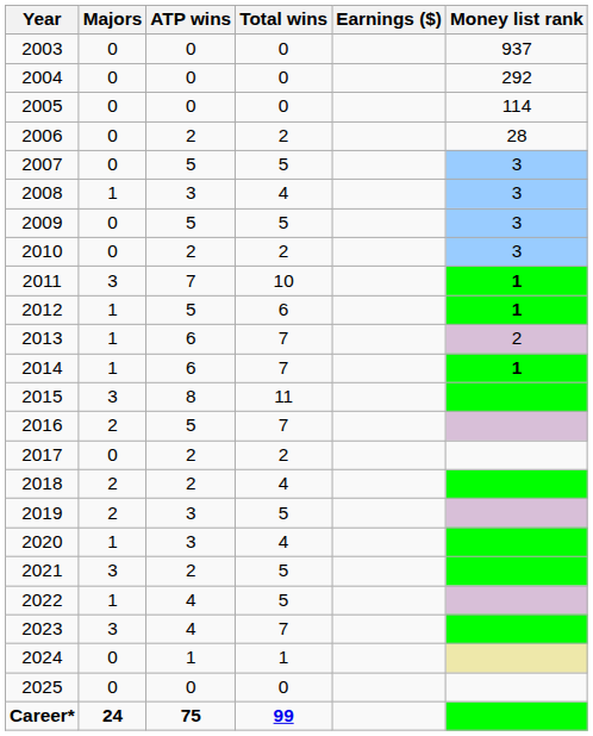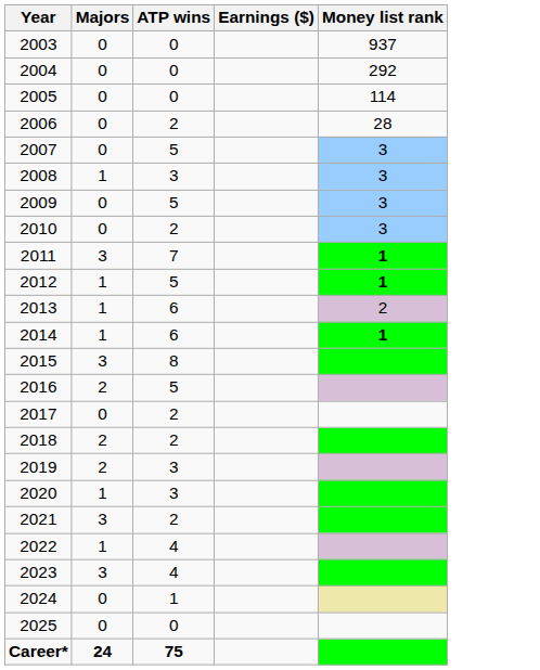- column: Total wins | 0 | 0 | 0 | 2 | 5 | 4 | 5 | 2 | 10 | 6 | 7 | 7 | 11 | 7 | 2 | 4 | 5 | 4 | 5 | 5 | 7 | 1 | 0 | 99
